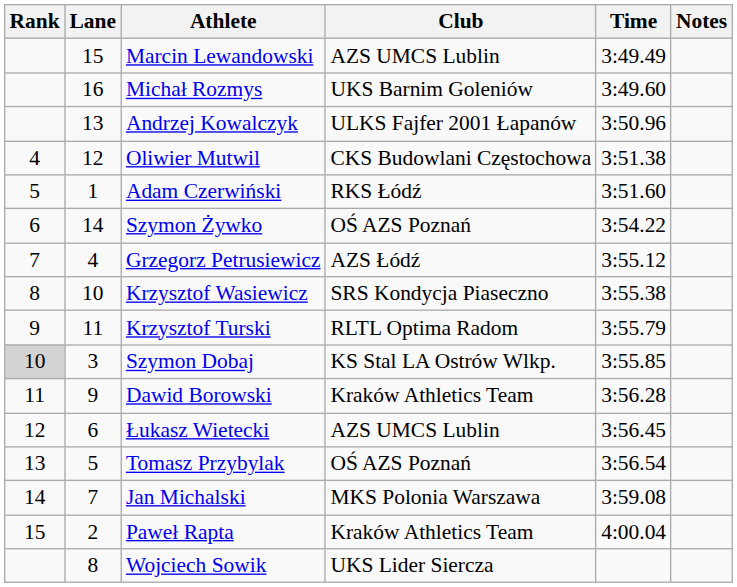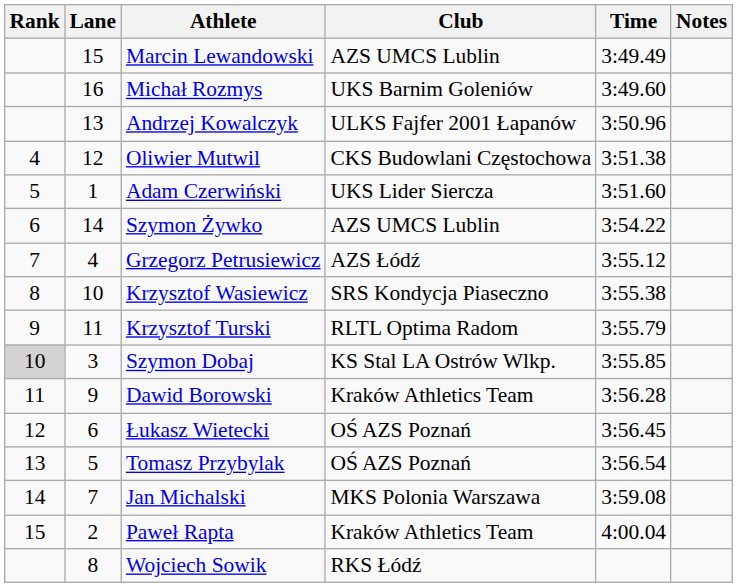Adam Czerwiński | Club: RKS Łódź -> UKS Lider Siercza
Szymon Żywko | Club: OŚ AZS Poznań -> AZS UMCS Lublin
Łukasz Wietecki | Club: AZS UMCS Lublin -> OŚ AZS Poznań
Wojciech Sowik | Club: UKS Lider Siercza -> RKS Łódź
